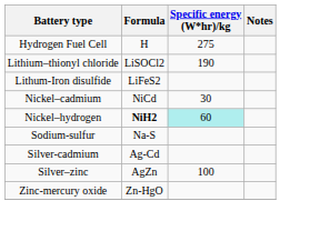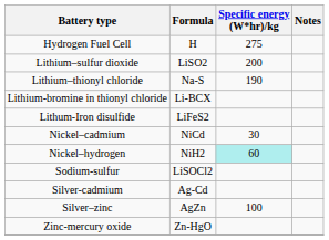+ row: Lithium–sulfur dioxide | LiSO2 | 200
Lithium–thionyl chloride | Formula: LiSOCl2 -> Na-S
+ row: Lithium-bromine in thionyl chloride | Li-BCX
Nickel–hydrogen | Formula: bold -> normal
Sodium-sulfur | Formula: Na-S -> LiSOCl2
